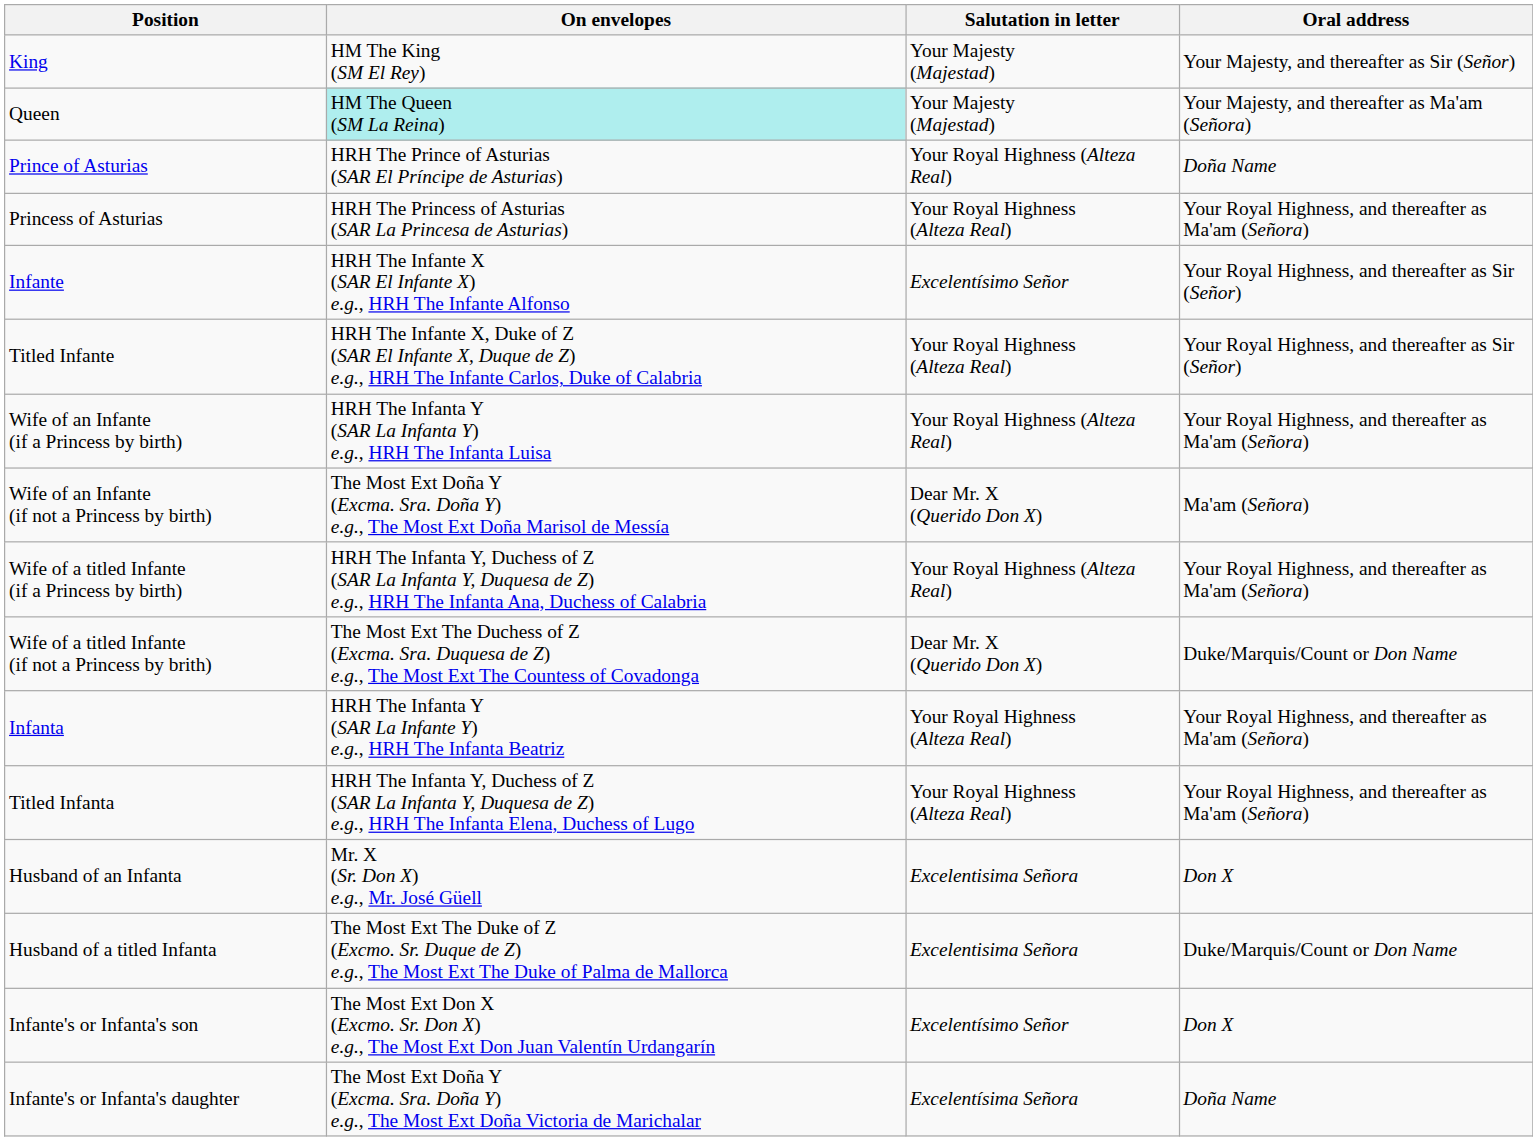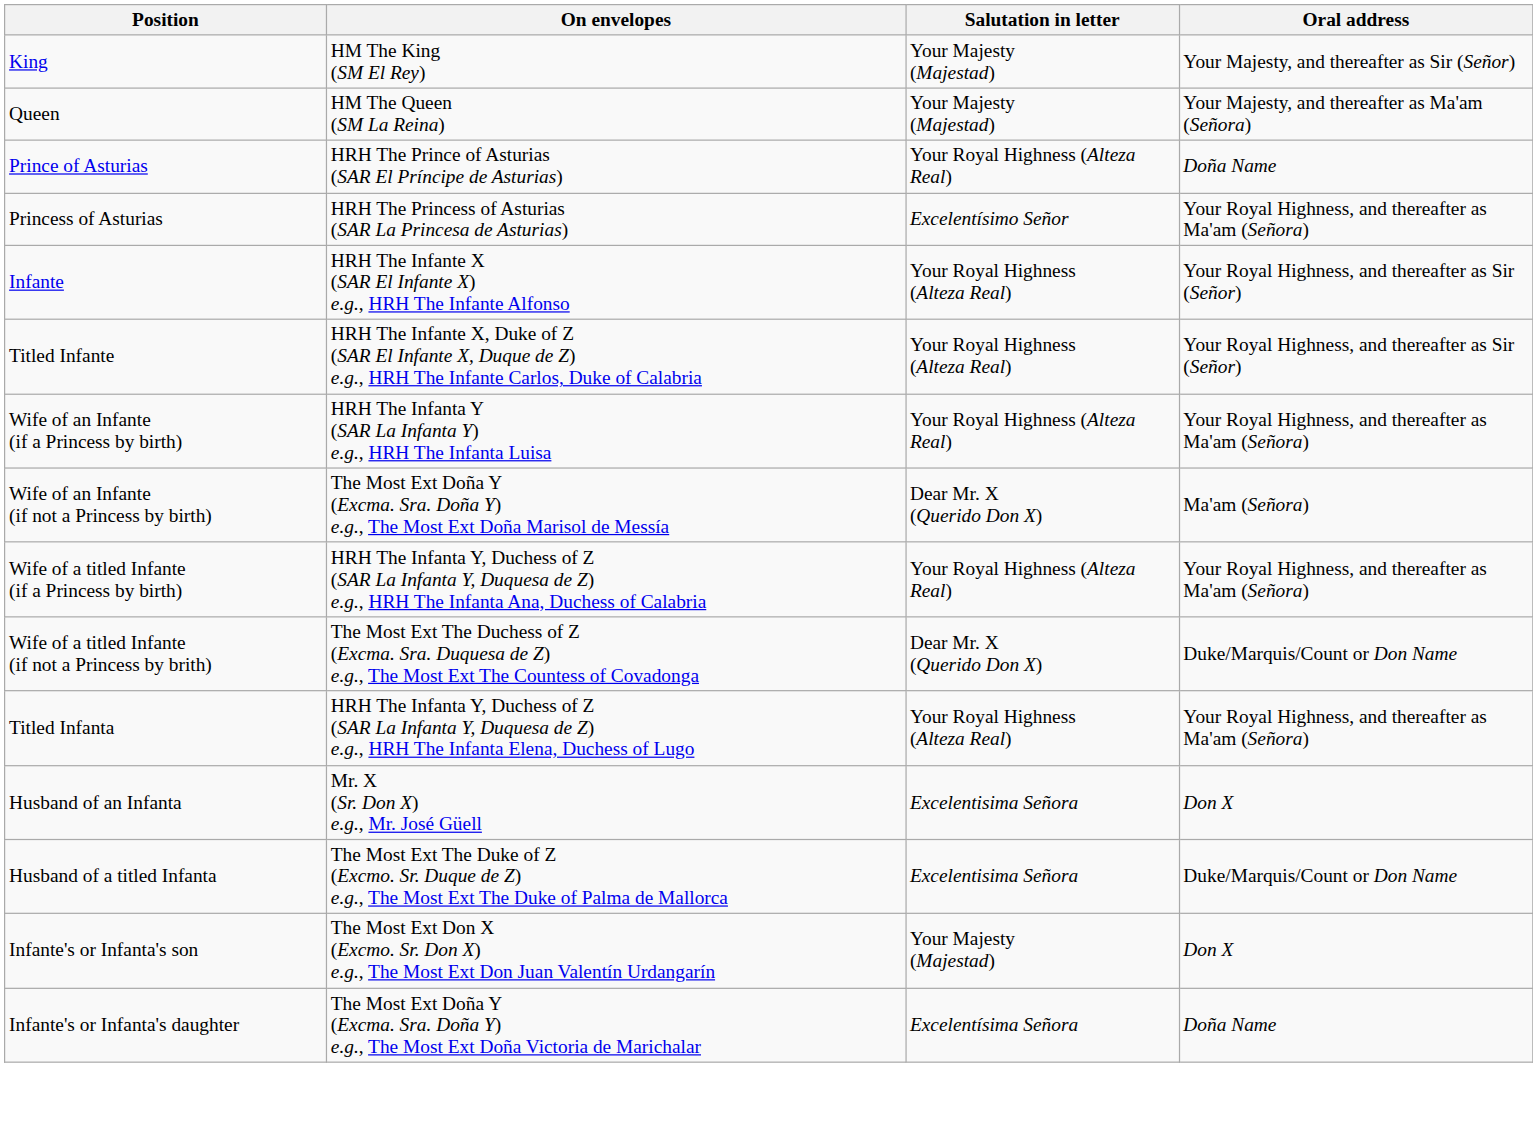Queen | On envelopes: paleturquoise background -> no background
Princess of Asturias | Salutation in letter: Your Royal Highness (Alteza Real) -> Excelentísimo Señor
Infante | Salutation in letter: Excelentísimo Señor -> Your Royal Highness (Alteza Real)
- row: Infanta | HRH The Infanta Y (SAR La Infante Y) e.g., HRH The Infanta Beatriz | Your Royal Highness (Alteza Real) | Your Royal Highness, and thereafter as Ma'am (Señora)
Infante's or Infanta's son | Salutation in letter: Excelentísimo Señor -> Your Majesty (Majestad)
